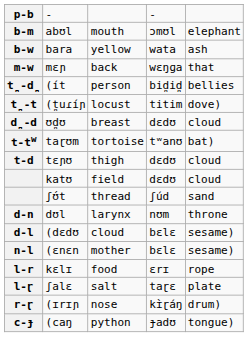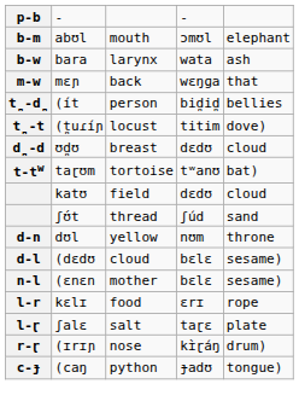bara | column 3: yellow -> larynx
- row: t-d | tɛɲʊ | thigh | dɛdʊ | cloud
dʊl | column 3: larynx -> yellow
